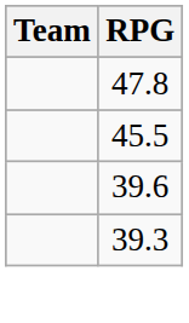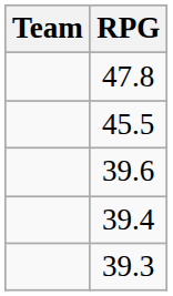+ row: 39.4
